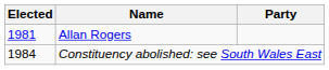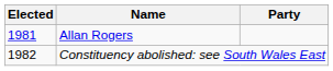Constituency abolished: see South Wales East | Elected: 1984 -> 1982
